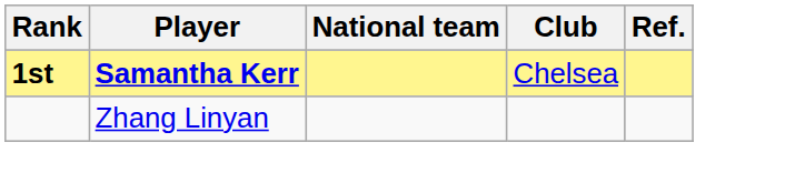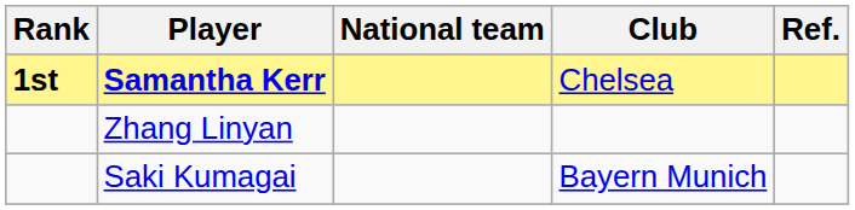+ row: Saki Kumagai | Bayern Munich
